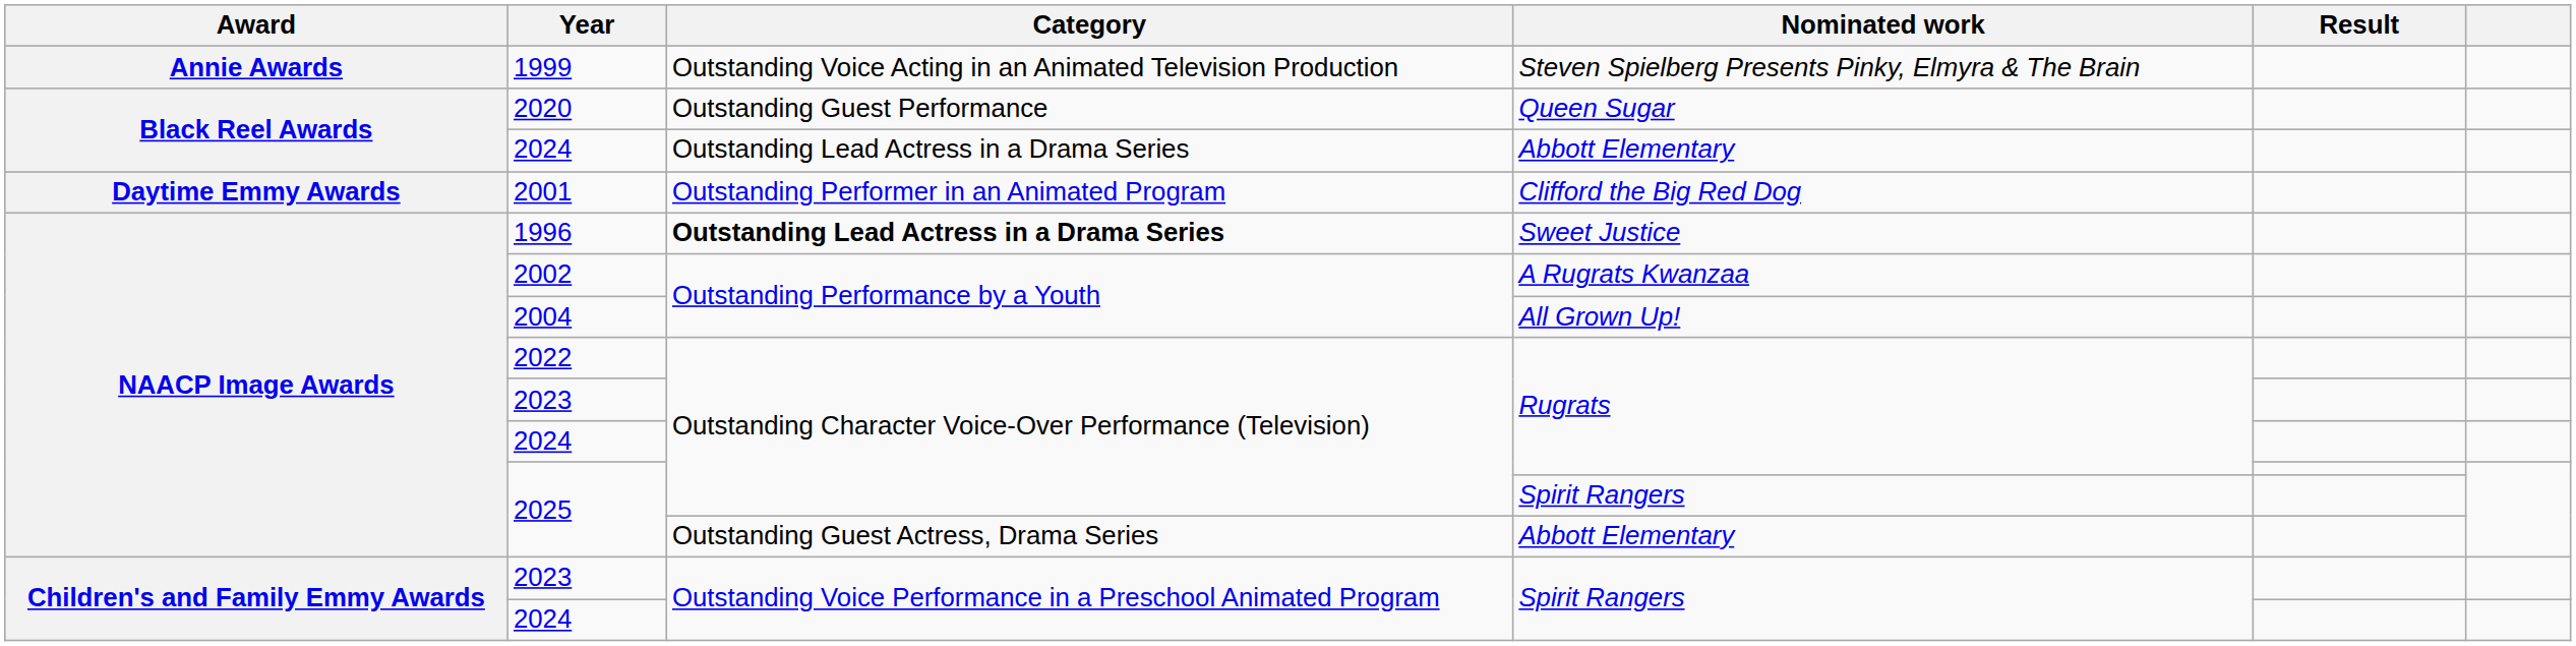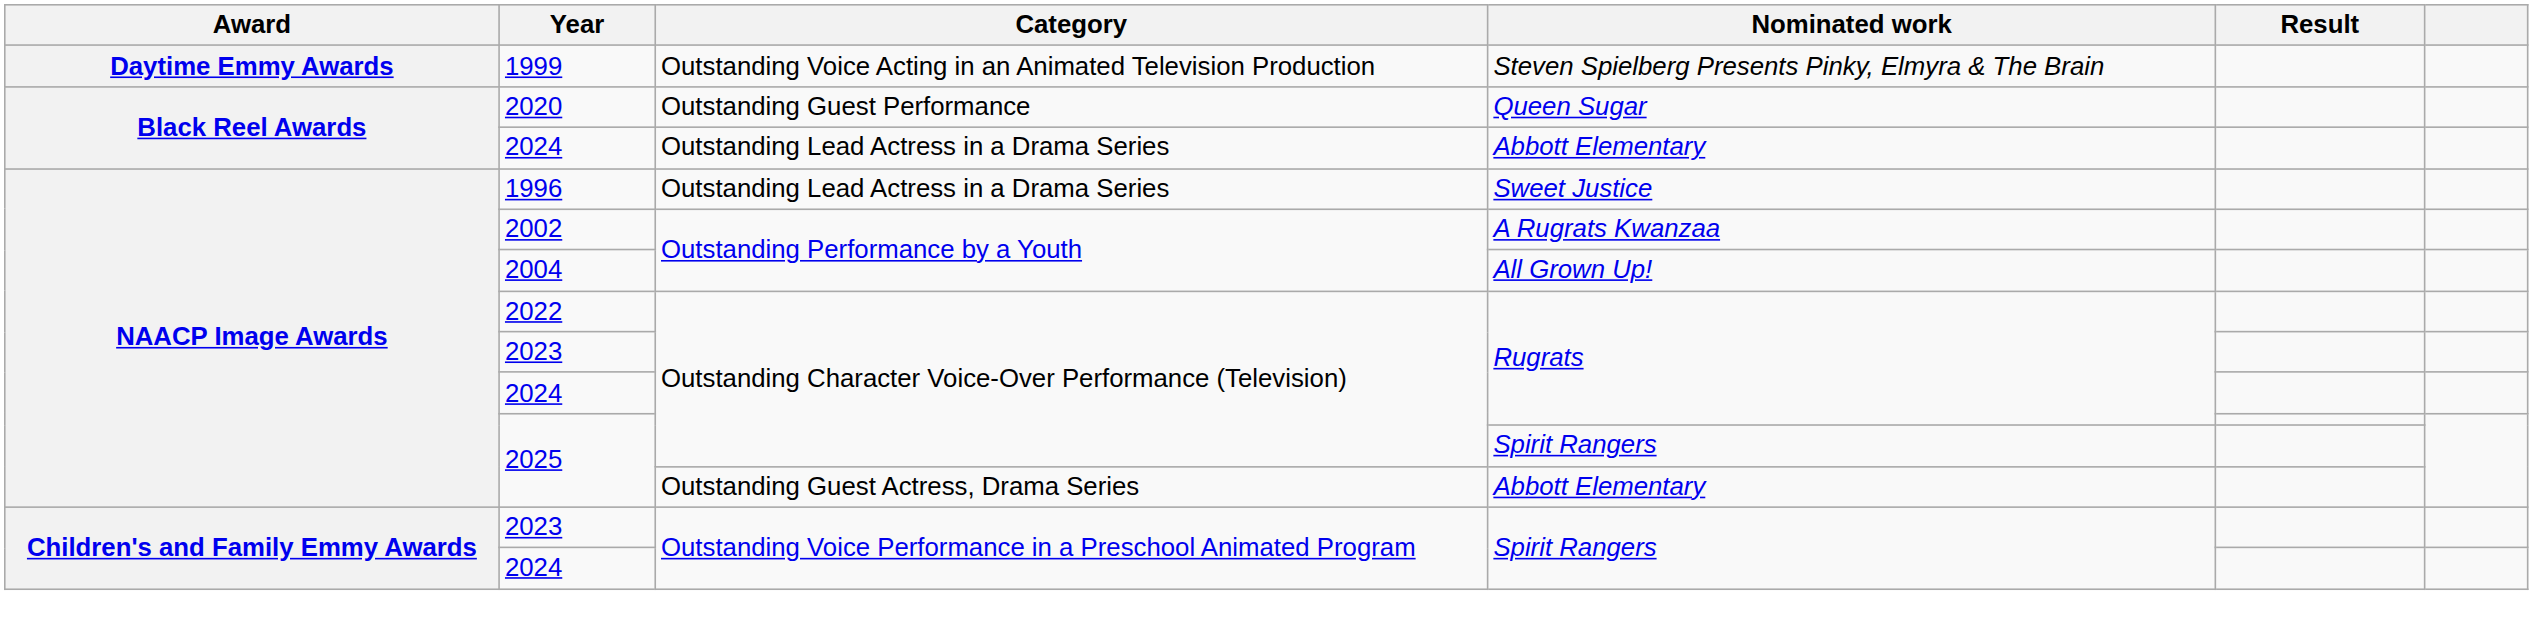1999 | Award: Annie Awards -> Daytime Emmy Awards
- row: Daytime Emmy Awards | 2001 | Outstanding Performer in an Animated Program | Clifford the Big Red Dog
1996 | Category: bold -> normal
